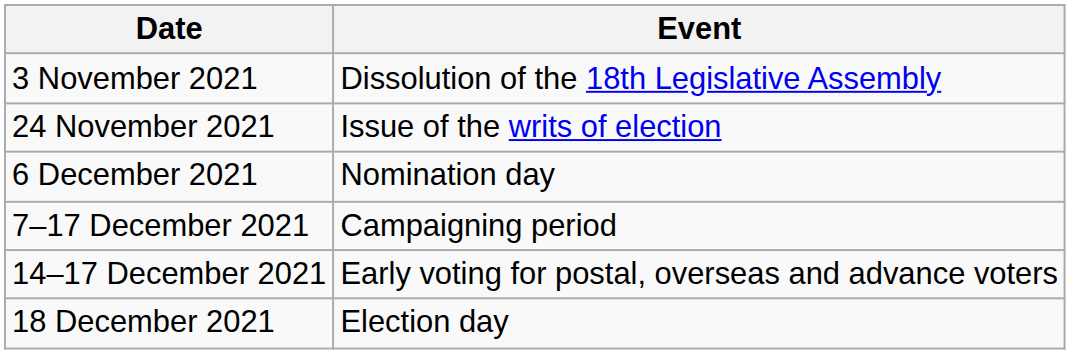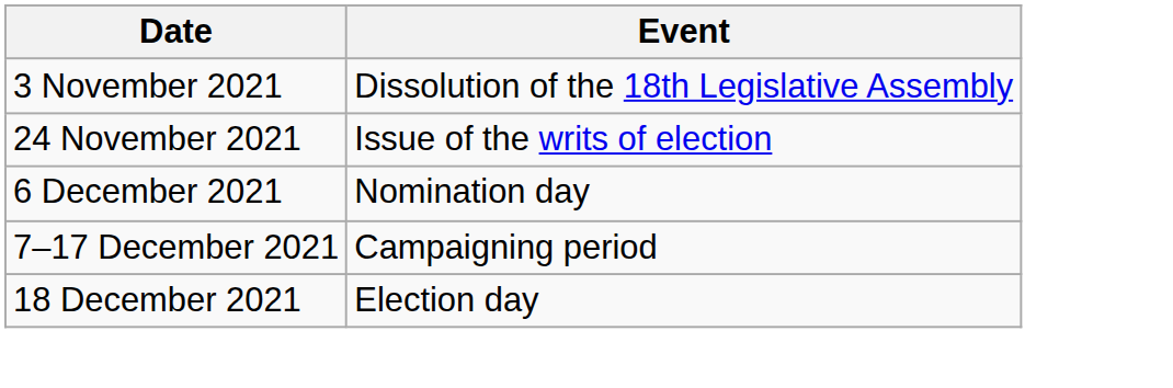- row: 14–17 December 2021 | Early voting for postal, overseas and advance voters
